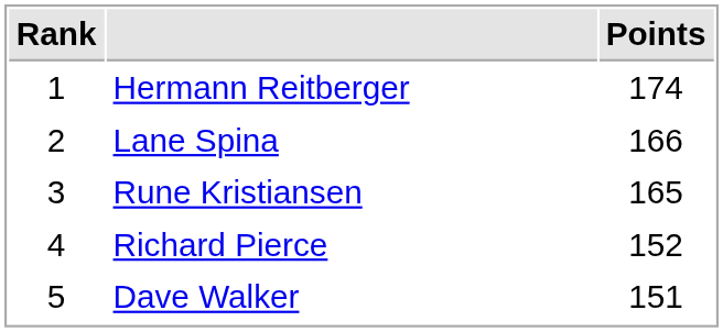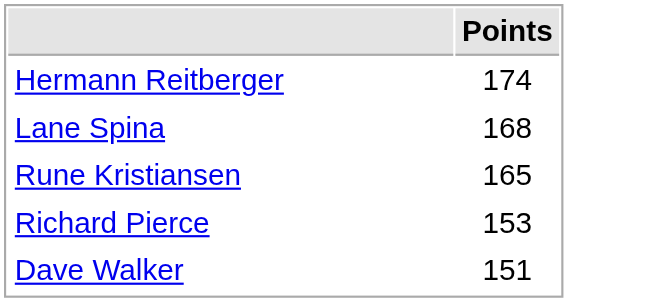- column: Rank | 1 | 2 | 3 | 4 | 5
Lane Spina | Points: 166 -> 168
Richard Pierce | Points: 152 -> 153
